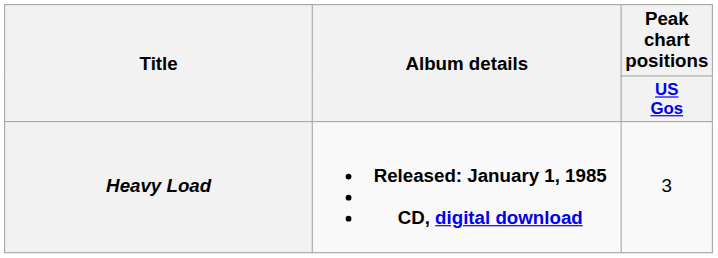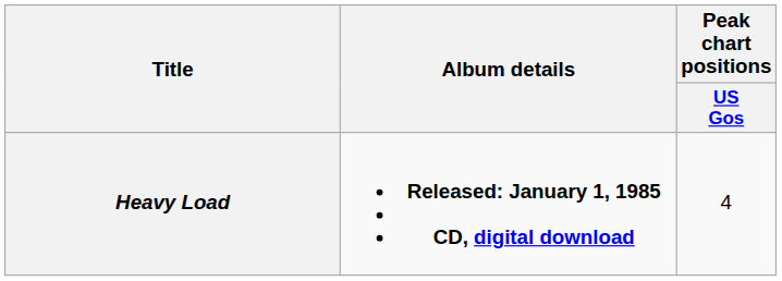Heavy Load | Peak chart positions / US Gos: 3 -> 4
